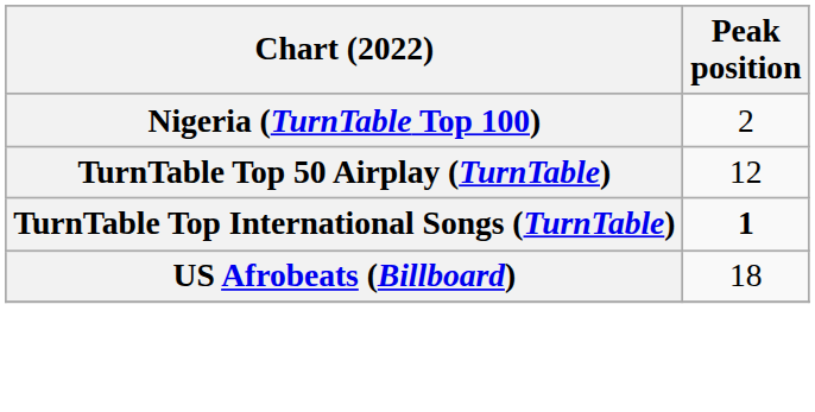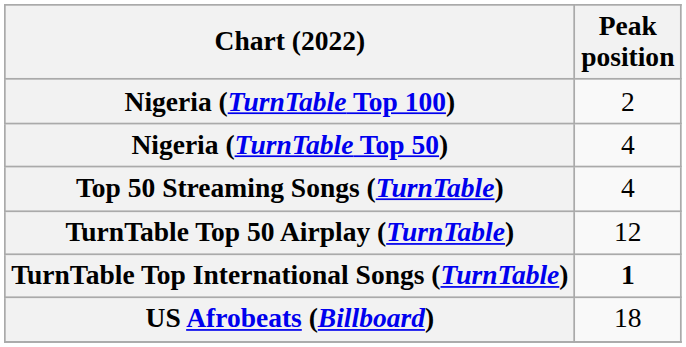+ row: Nigeria (TurnTable Top 50) | 4
+ row: Top 50 Streaming Songs (TurnTable) | 4
